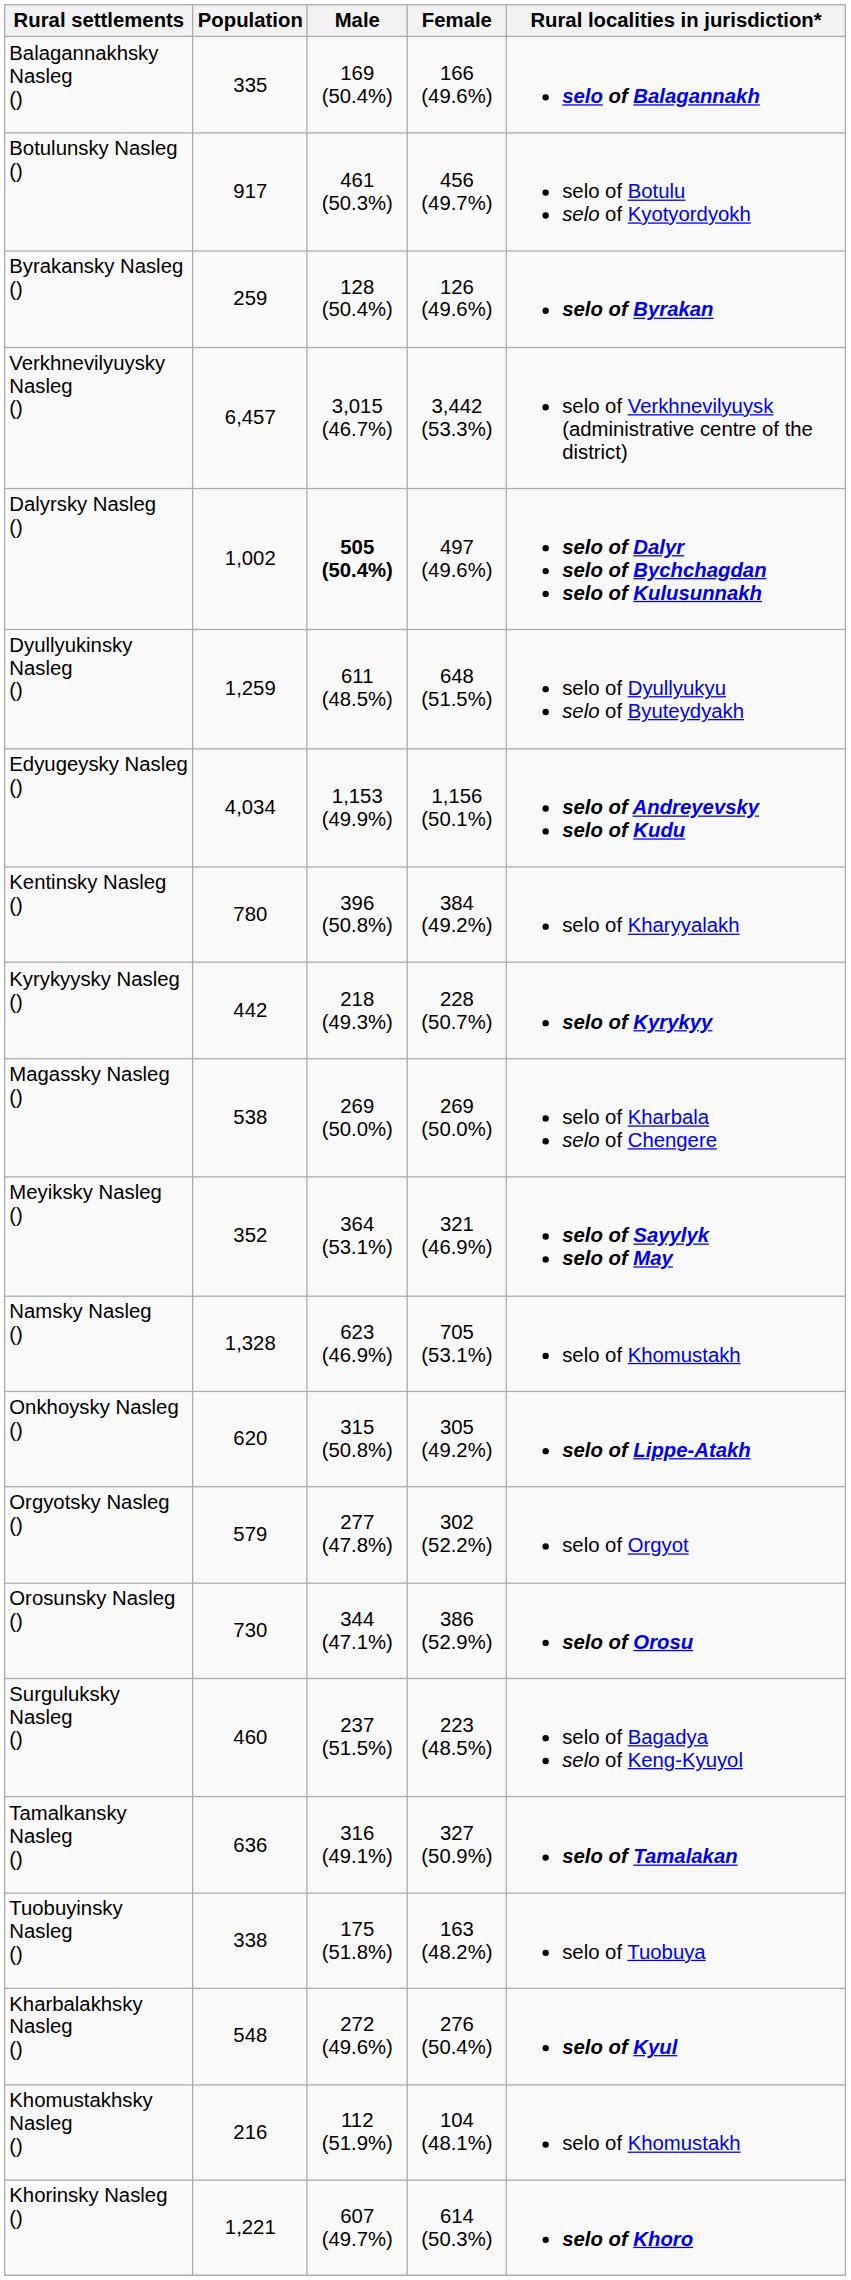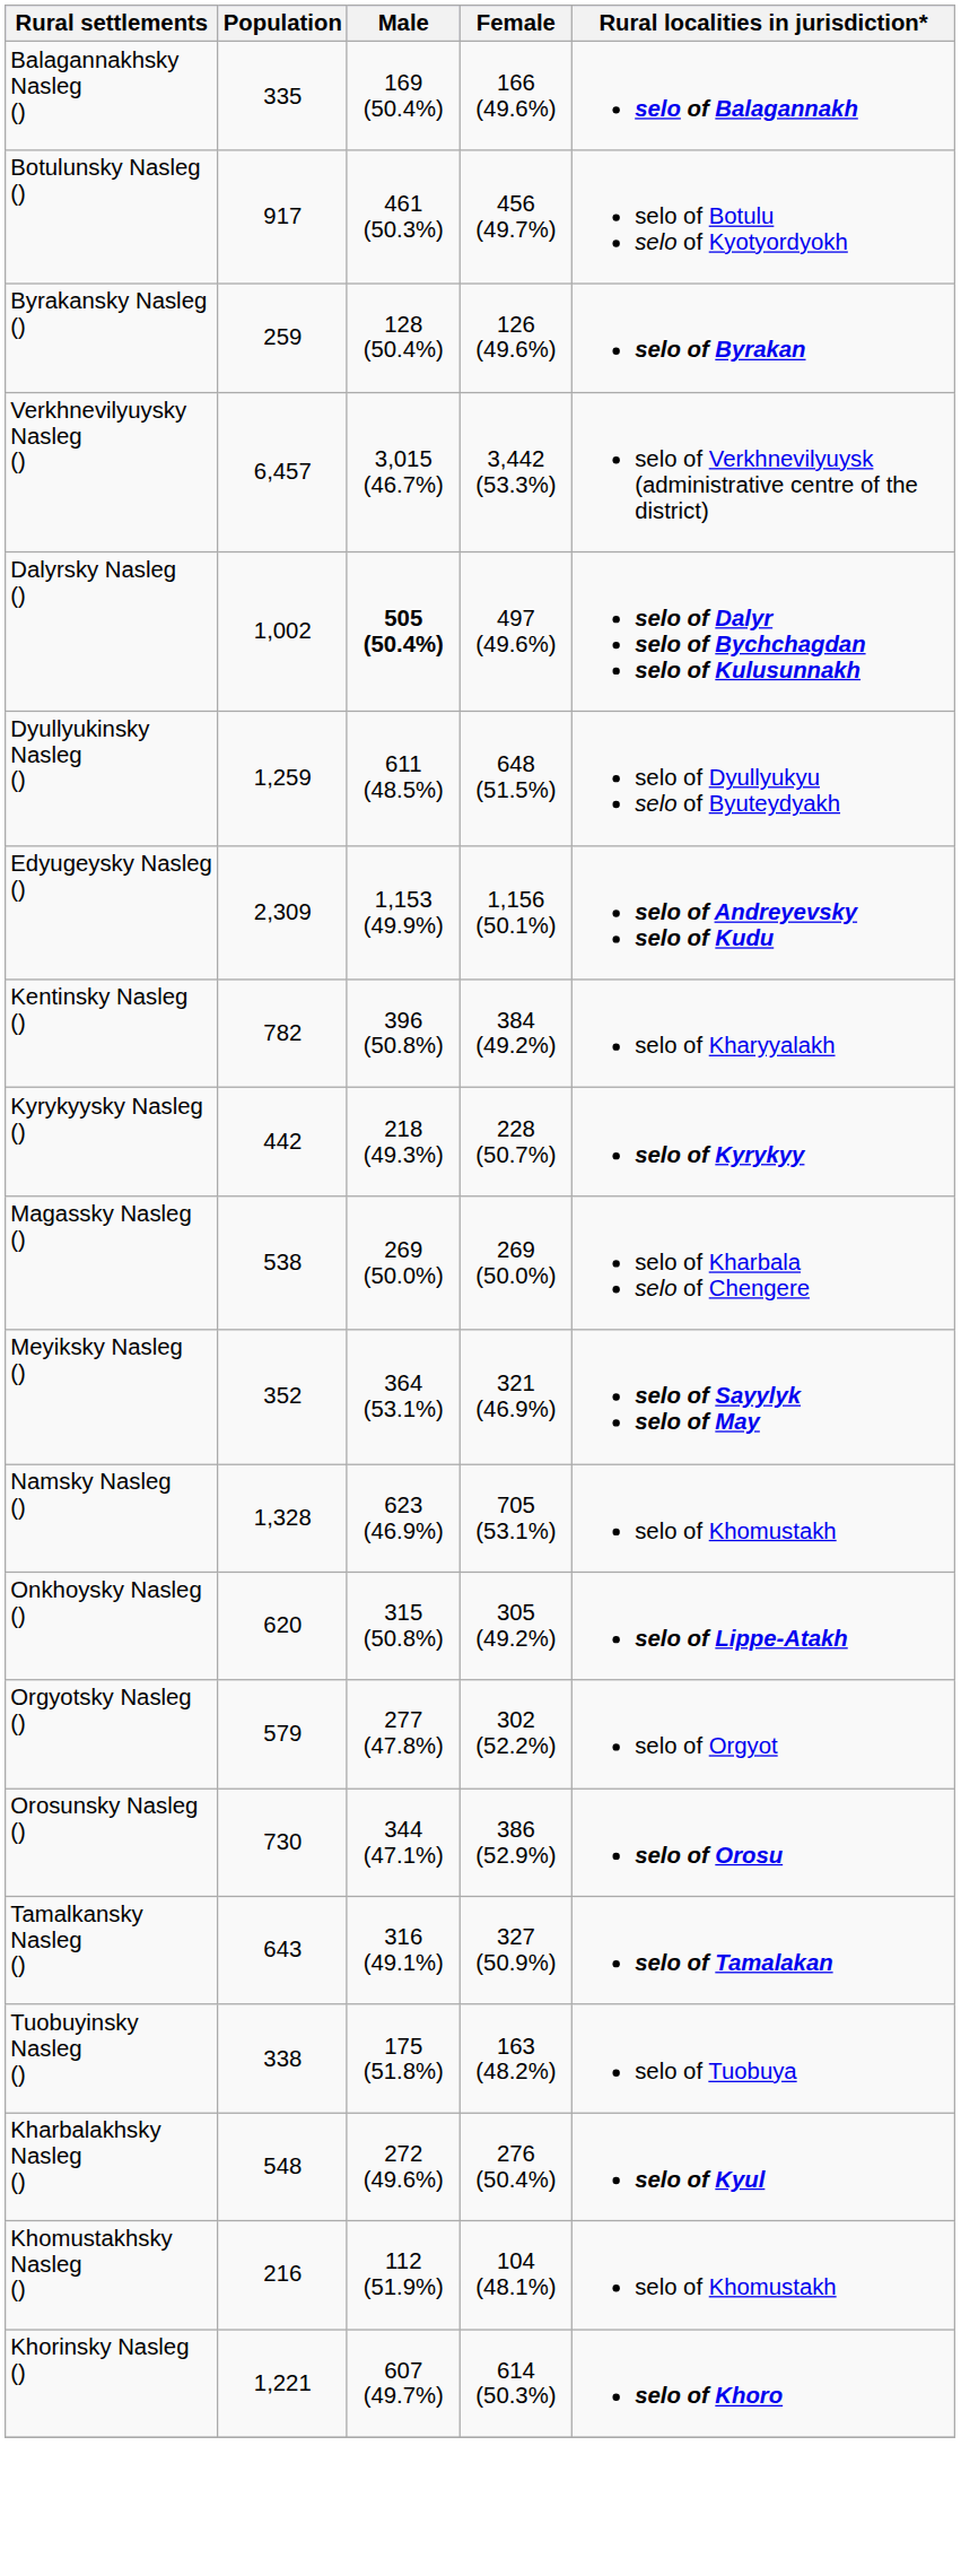Edyugeysky Nasleg () | Population: 4,034 -> 2,309
Kentinsky Nasleg () | Population: 780 -> 782
- row: Surguluksky Nasleg () | 460 | 237 (51.5%) | 223 (48.5%) | selo of Bagadya selo of Keng-Kyuyol
Tamalkansky Nasleg () | Population: 636 -> 643
